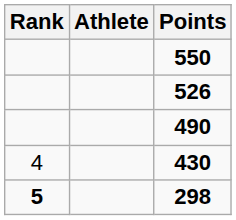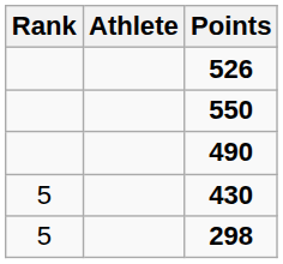rows swapped: 526 <-> 550
430 | Rank: 4 -> 5
298 | Rank: bold -> normal
